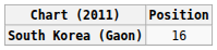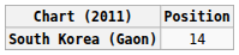South Korea (Gaon) | Position: 16 -> 14
